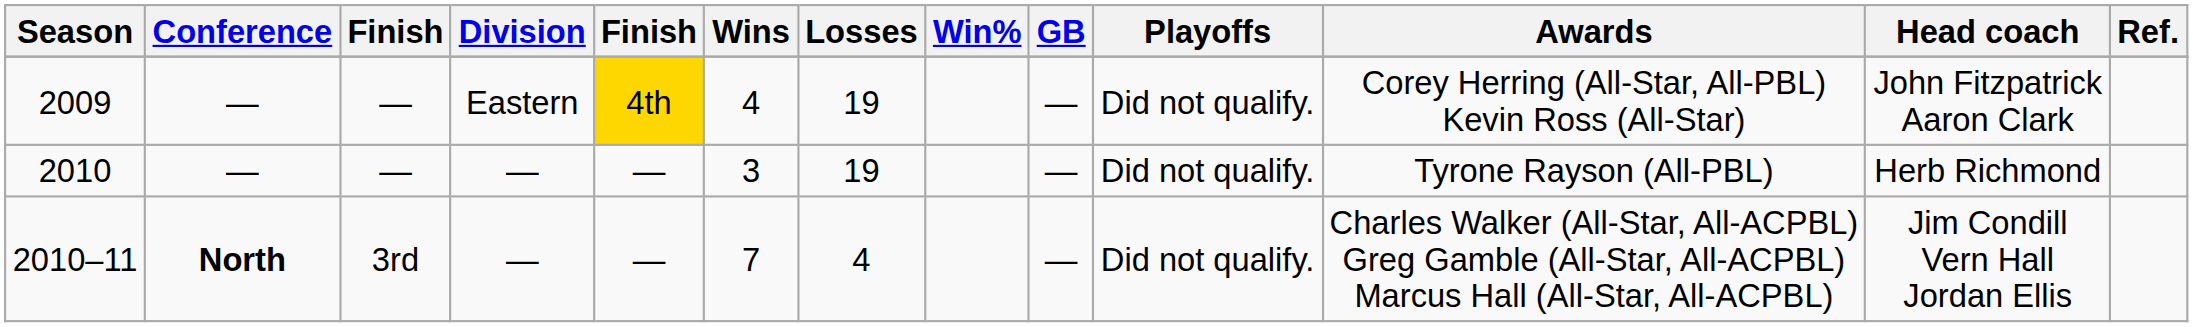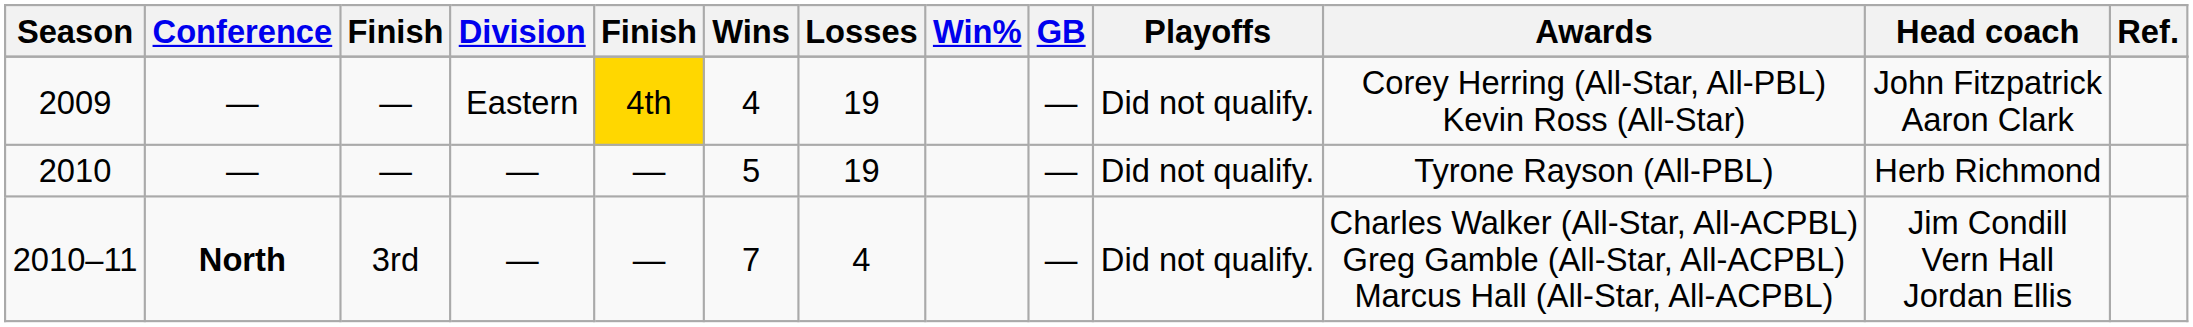2010 | Wins: 3 -> 5
